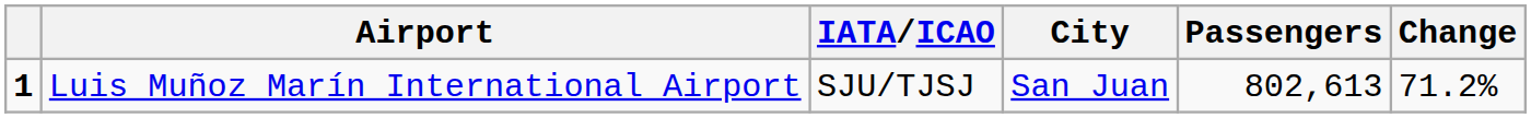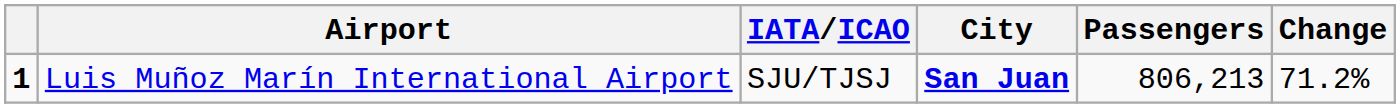Luis Muñoz Marín International Airport | City: normal -> bold
Luis Muñoz Marín International Airport | Passengers: 802,613 -> 806,213
